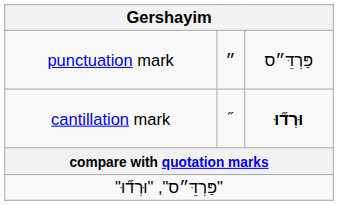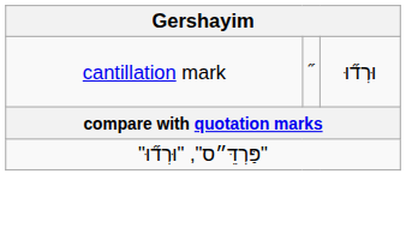- row: punctuation mark | ״ | פַּרְדֵּ״ס
cantillation mark | column 3: bold -> normal
